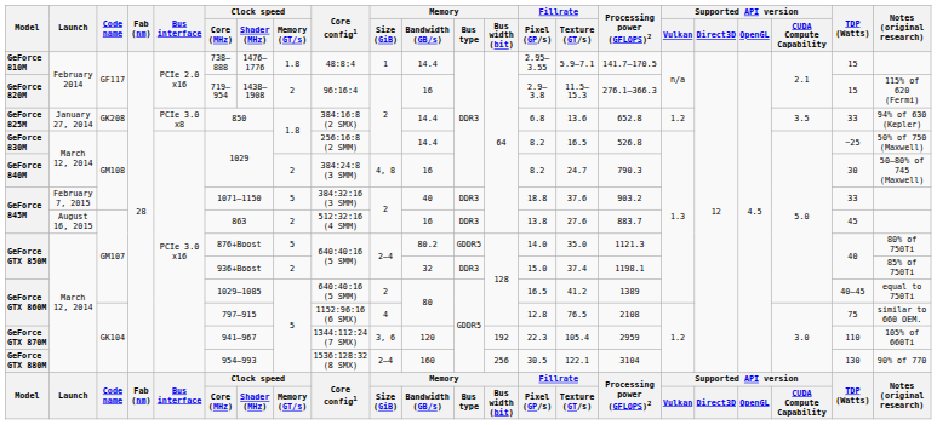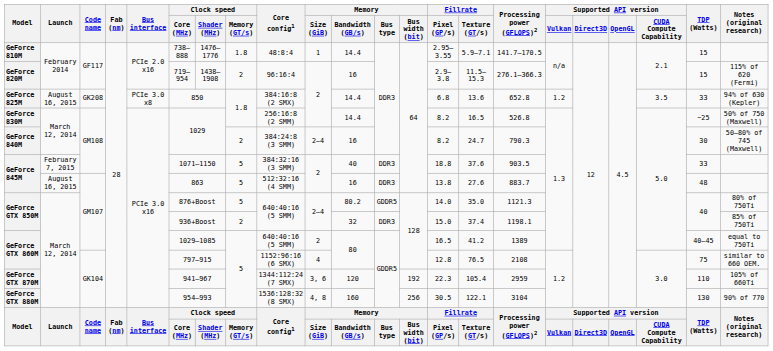GeForce 825M | Launch: January 27, 2014 -> August 16, 2015
GeForce 840M | Memory / Size (GiB): 4, 8 -> 2–4
GeForce 845M / GM108 | Processing power (GFLOPS)2: 903.2 -> 903.5
GeForce 845M / GM107 | Clock speed / Memory (GT/s): 2 -> 5
GeForce 845M / GM107 | TDP (Watts): 45 -> 48
GeForce GTX 880M | Memory / Size (GiB): 2–4 -> 4, 8
